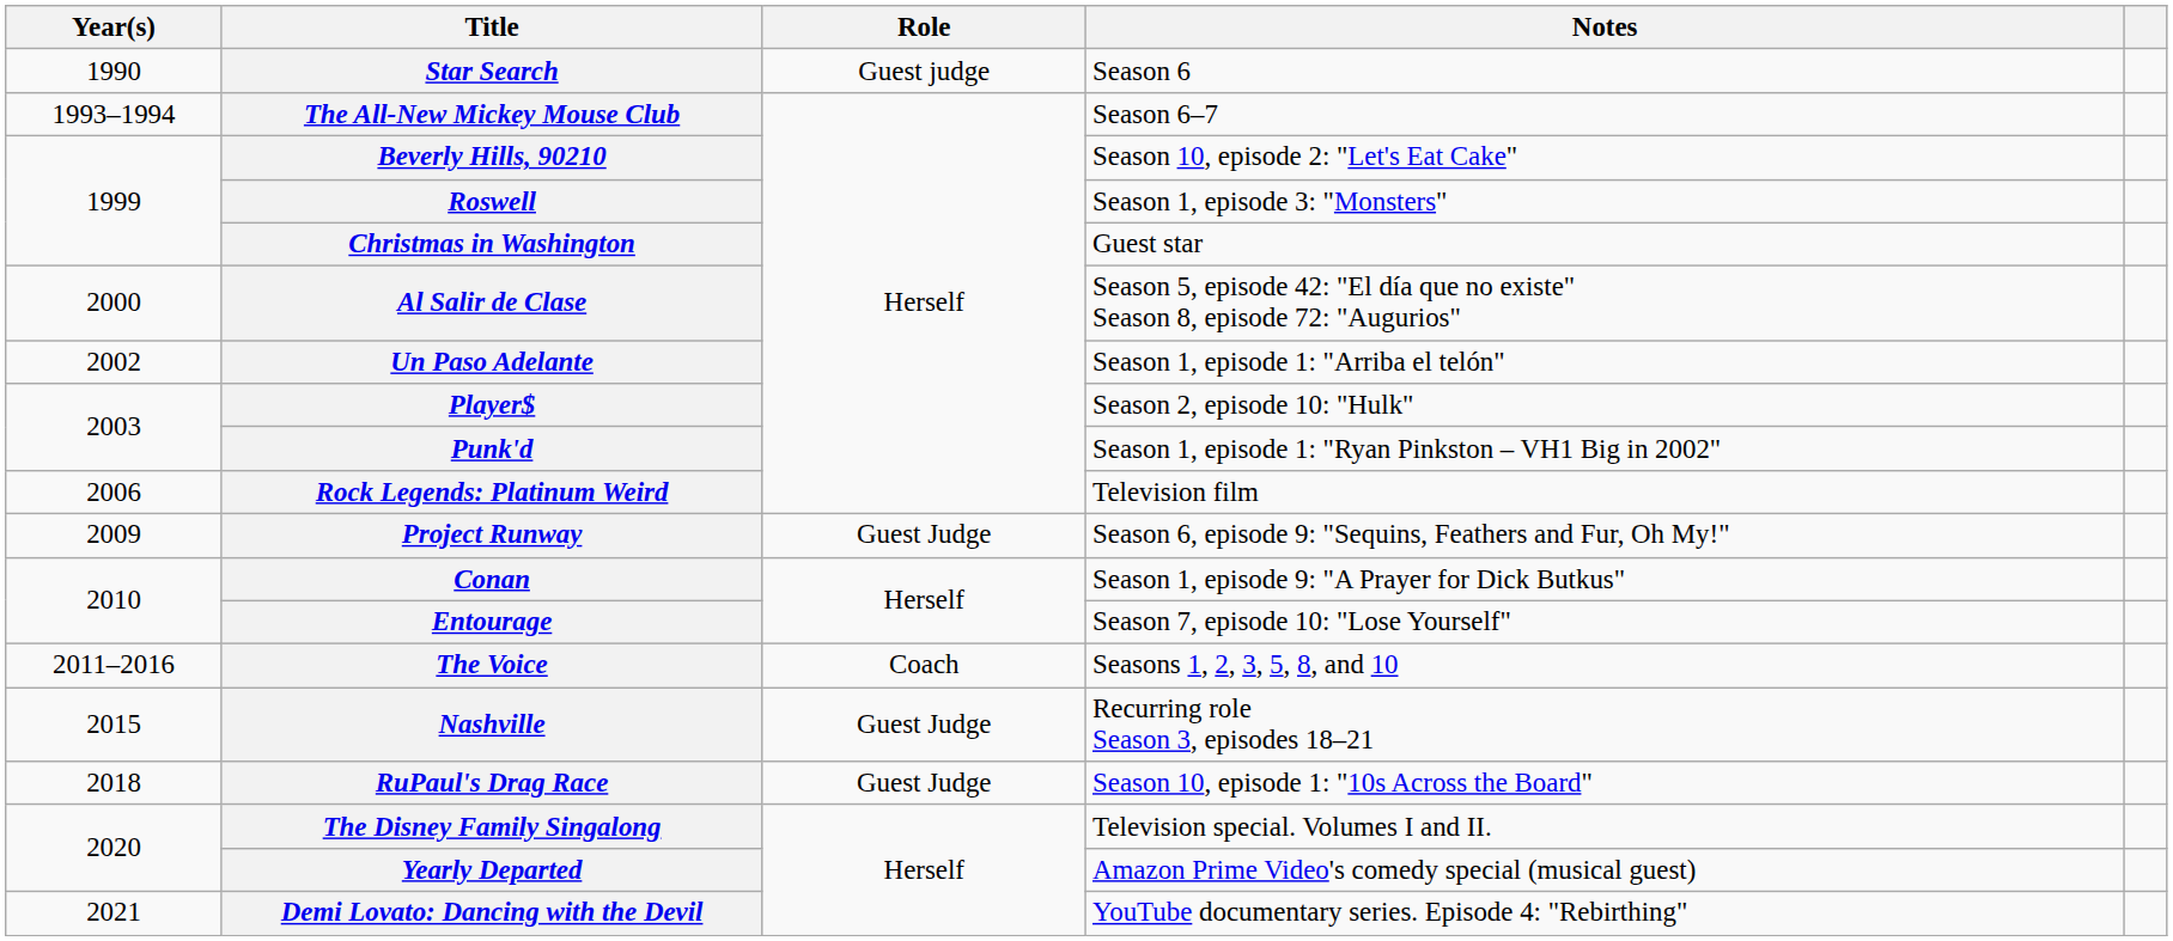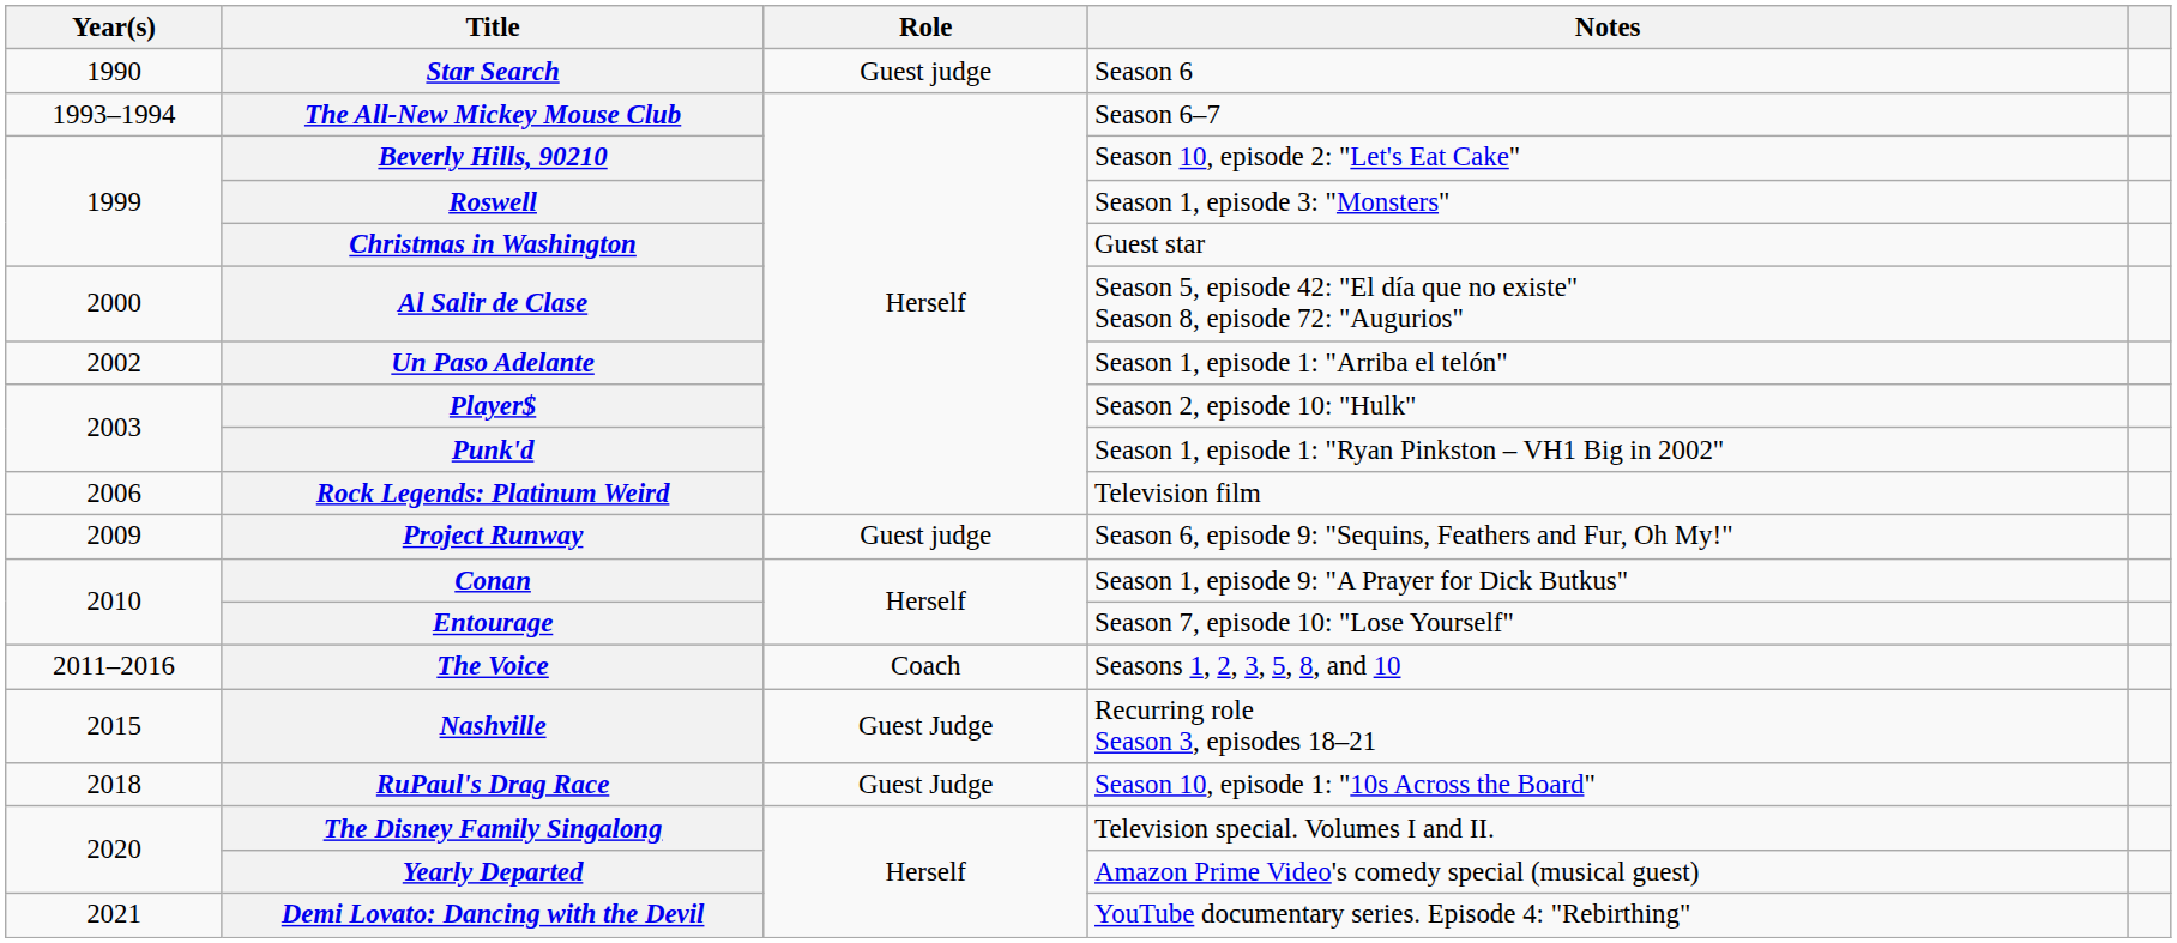Project Runway | Role: Guest Judge -> Guest judge
